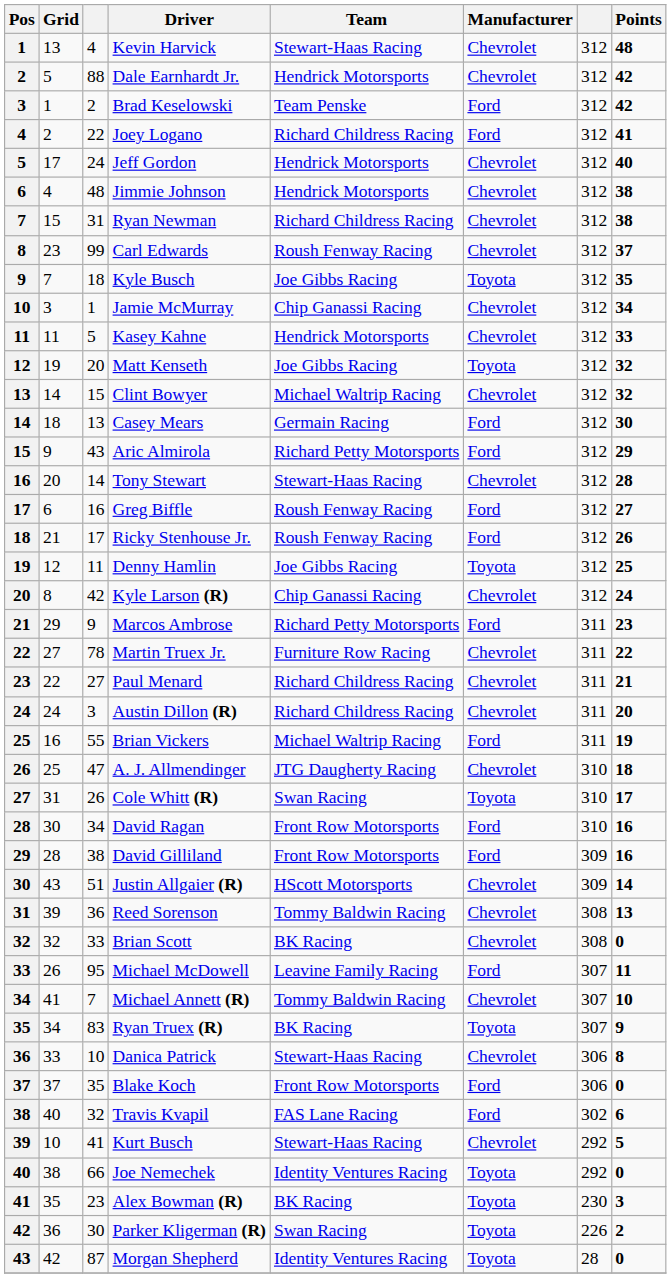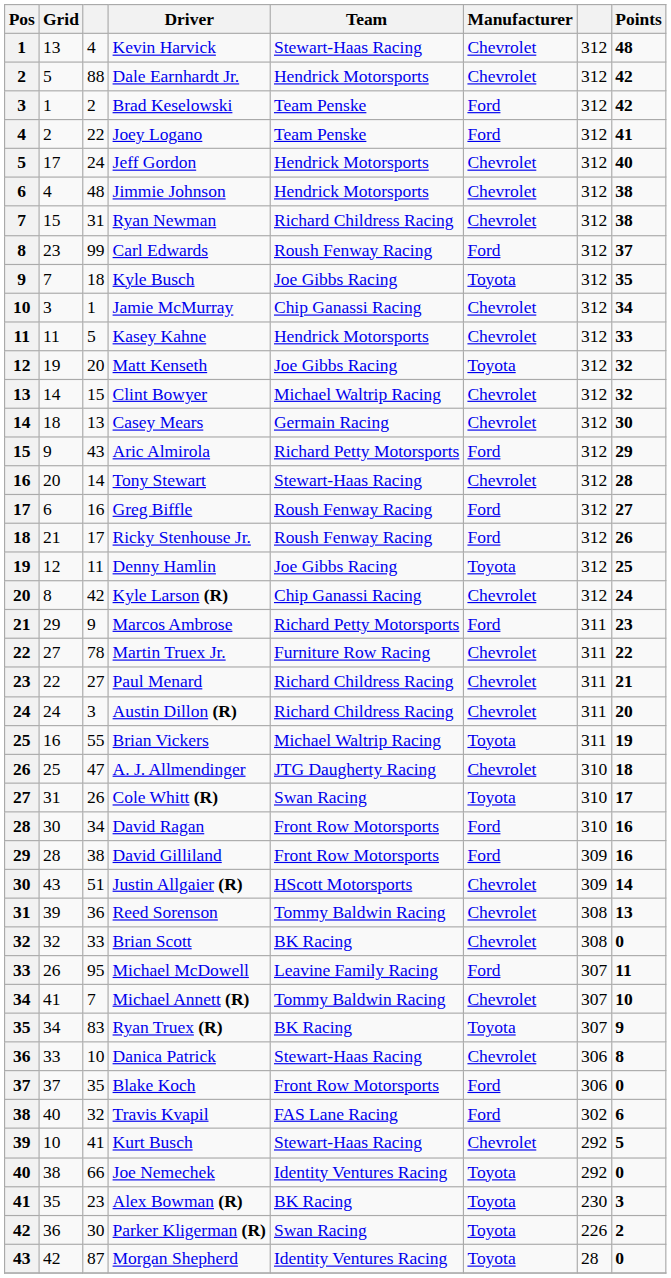Joey Logano | Team: Richard Childress Racing -> Team Penske
Carl Edwards | Manufacturer: Chevrolet -> Ford
Casey Mears | Manufacturer: Ford -> Chevrolet
Brian Vickers | Manufacturer: Ford -> Toyota
